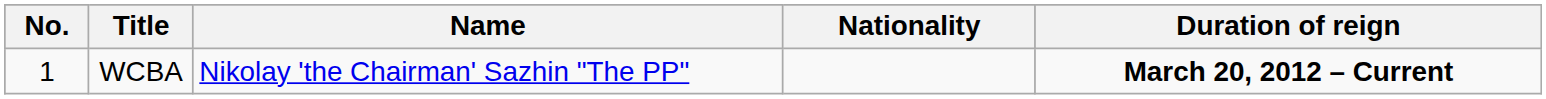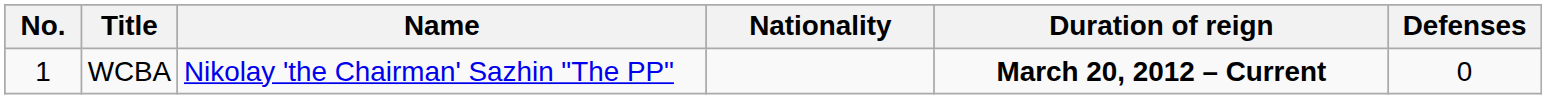+ column: Defenses | 0
